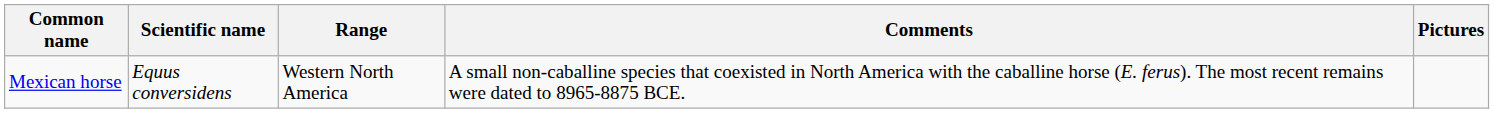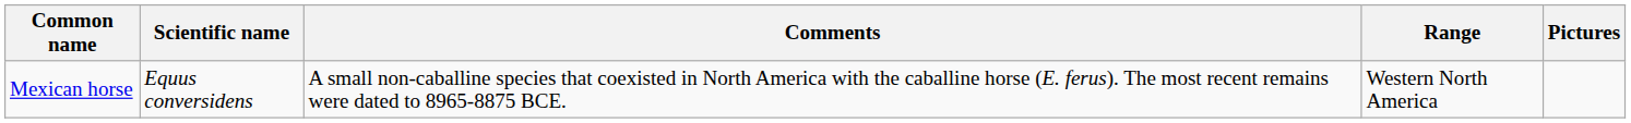columns swapped: Range <-> Comments
